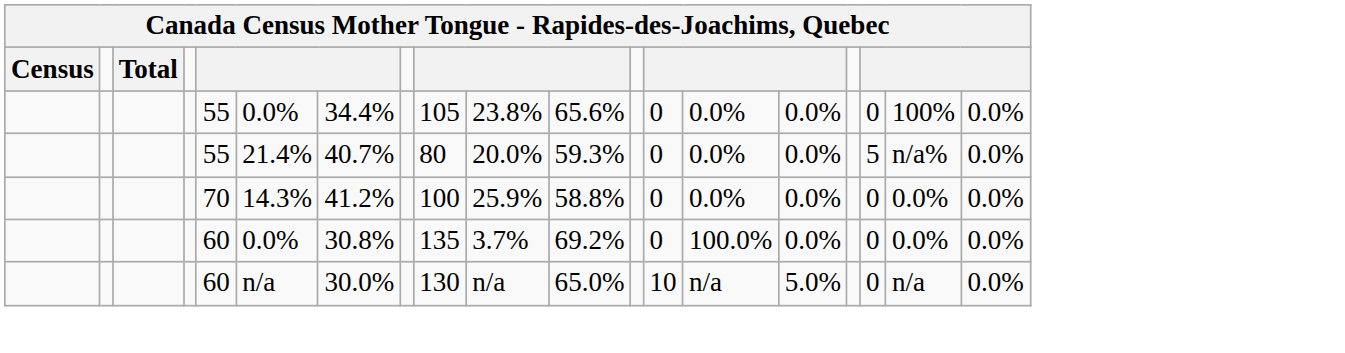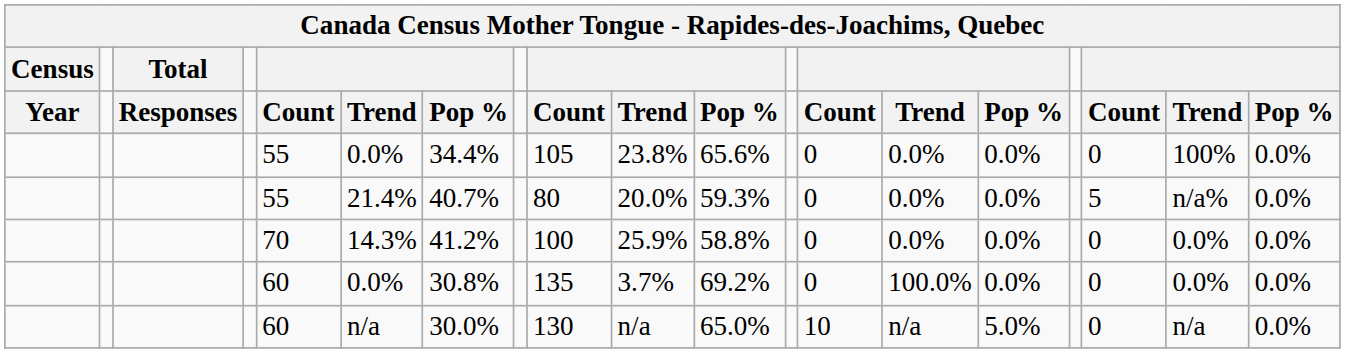+ row: Year | Responses | Count | Trend | Pop % | Count | Trend | Pop % | Count | Trend | Pop % | Count | Trend | Pop %
